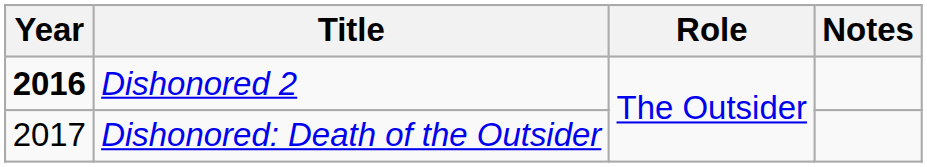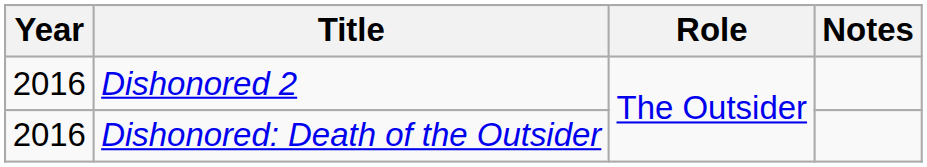Dishonored 2 | Year: bold -> normal
Dishonored: Death of the Outsider | Year: 2017 -> 2016
